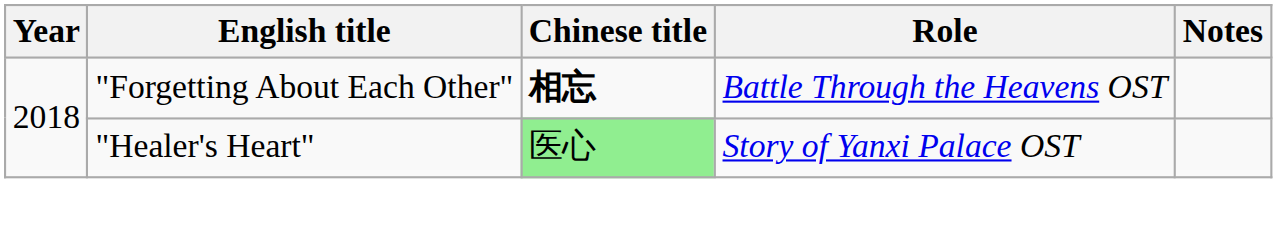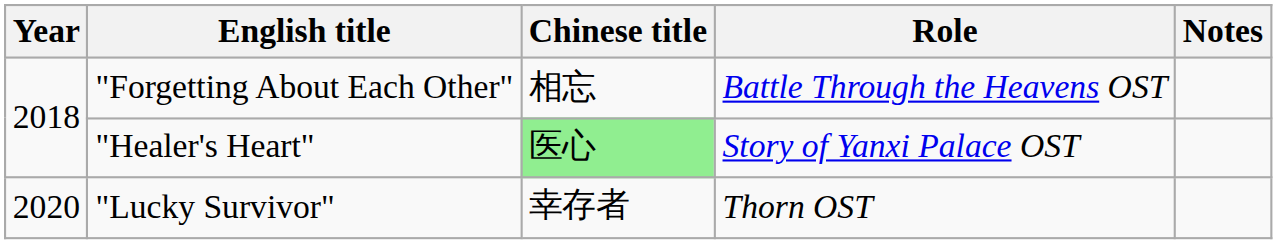"Forgetting About Each Other" | Chinese title: bold -> normal
+ row: 2020 | "Lucky Survivor" | 幸存者 | Thorn OST
